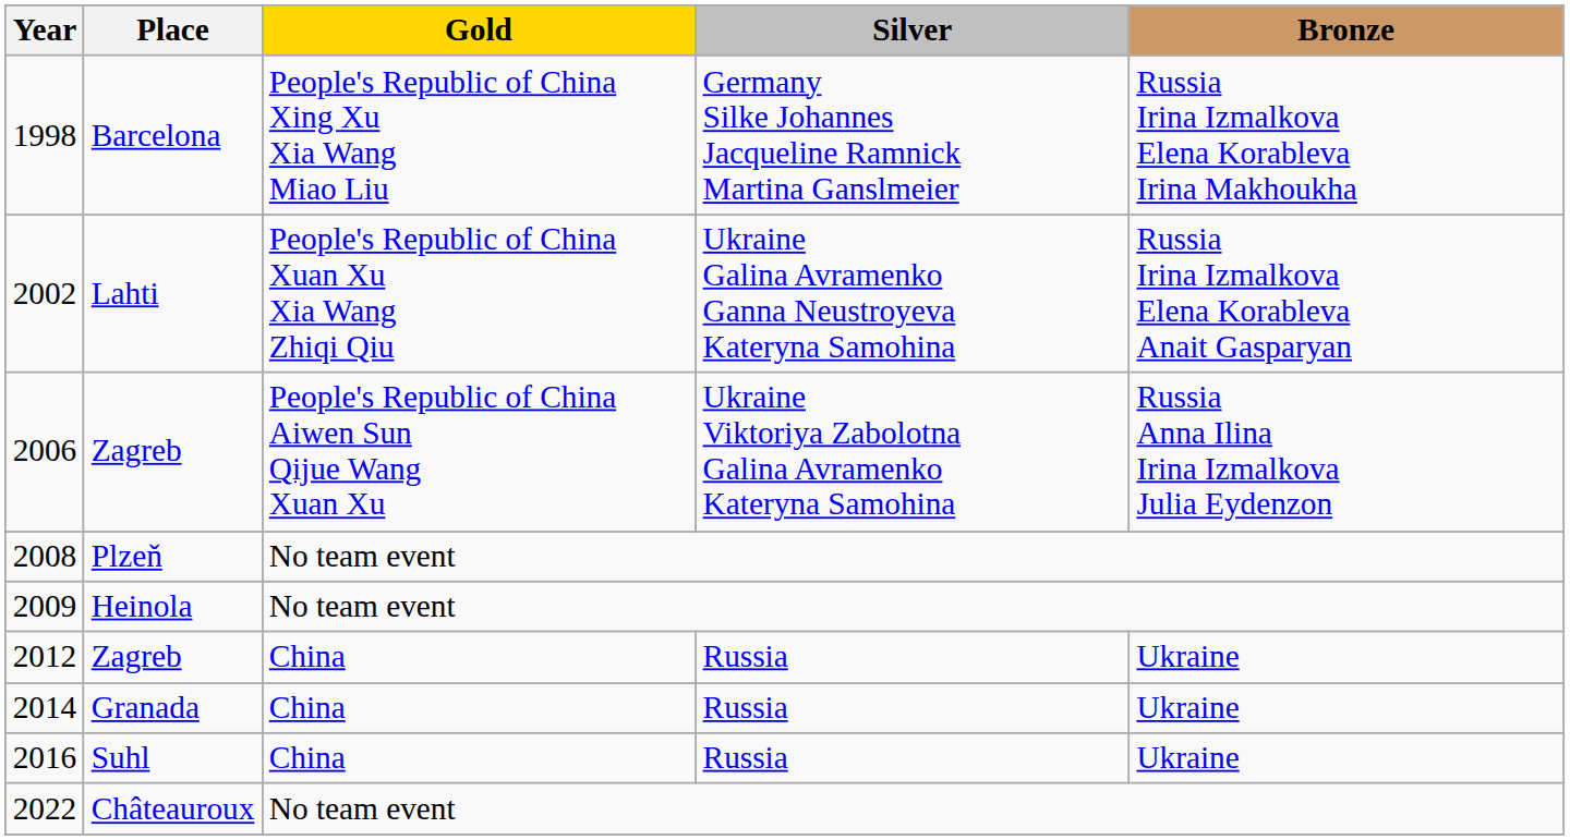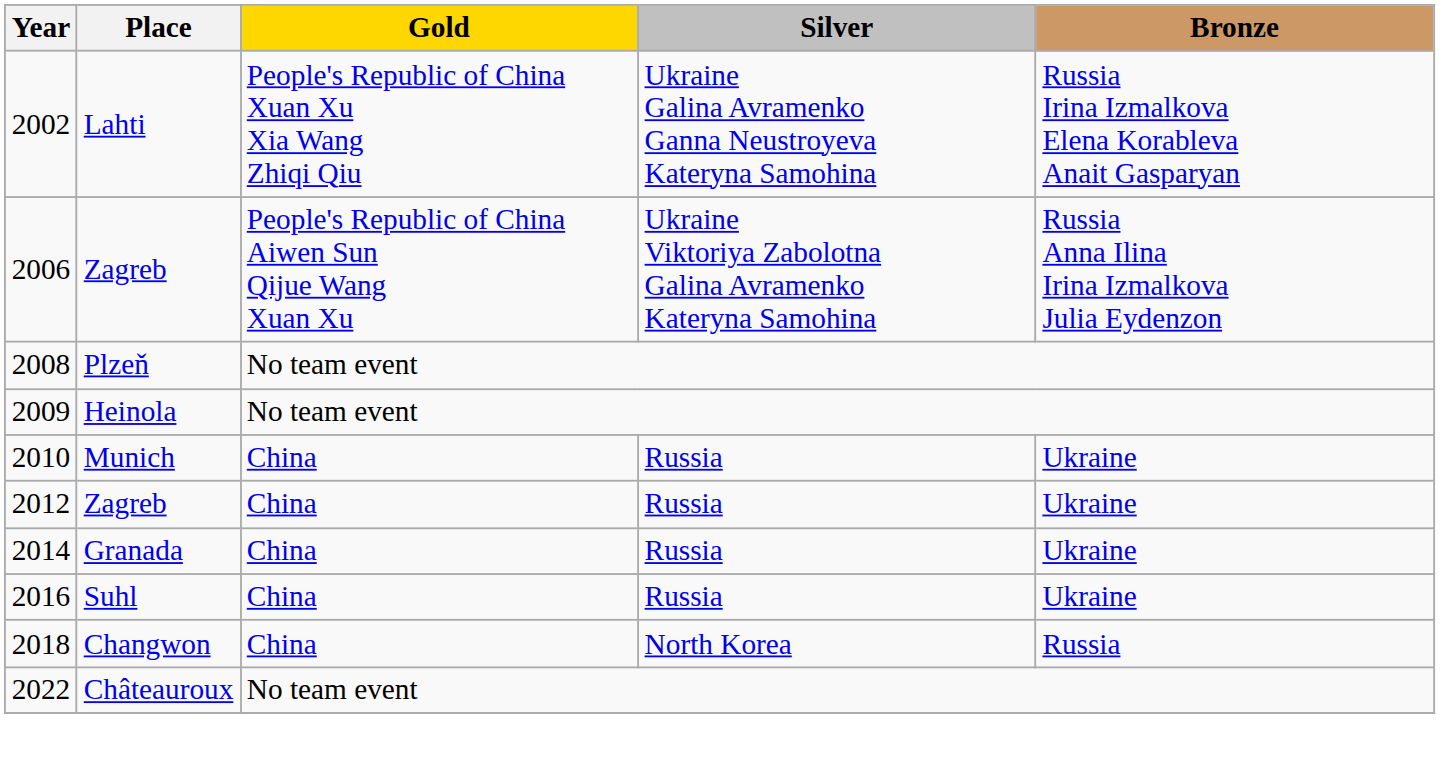- row: 1998 | Barcelona | People's Republic of China Xing Xu Xia Wang Miao Liu | Germany Silke Johannes Jacqueline Ramnick Martina Ganslmeier | Russia Irina Izmalkova Elena Korableva Irina Makhoukha
+ row: 2010 | Munich | China | Russia | Ukraine
+ row: 2018 | Changwon | China | North Korea | Russia
